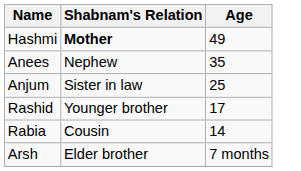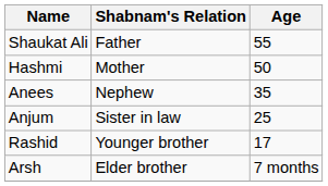+ row: Shaukat Ali | Father | 55
Hashmi | Shabnam's Relation: bold -> normal
Hashmi | Age: 49 -> 50
- row: Rabia | Cousin | 14
